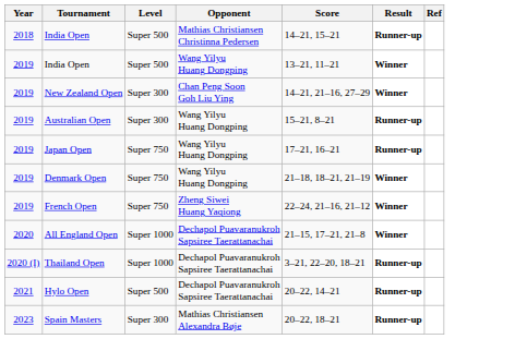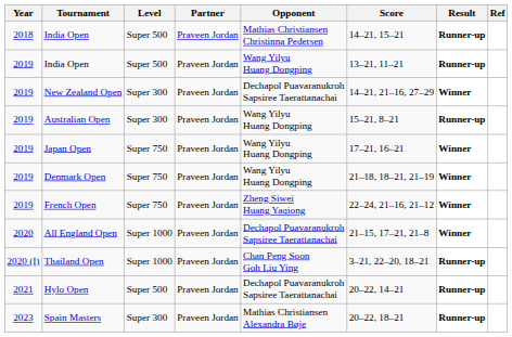+ column: Partner | Praveen Jordan | Praveen Jordan | Praveen Jordan | Praveen Jordan | Praveen Jordan | Praveen Jordan | Praveen Jordan | Praveen Jordan | Praveen Jordan | Praveen Jordan | Praveen Jordan
2019 / India Open | Result: Winner -> Runner-up
New Zealand Open | Opponent: Chan Peng Soon Goh Liu Ying -> Dechapol Puavaranukroh Sapsiree Taerattanachai
Japan Open | Result: Runner-up -> Winner
Thailand Open | Opponent: Dechapol Puavaranukroh Sapsiree Taerattanachai -> Chan Peng Soon Goh Liu Ying
